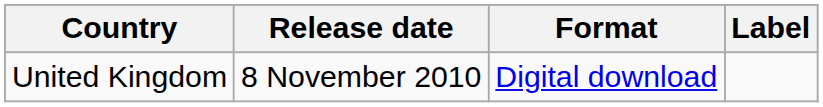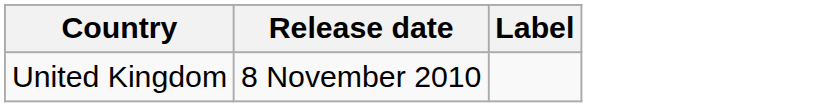- column: Format | Digital download
